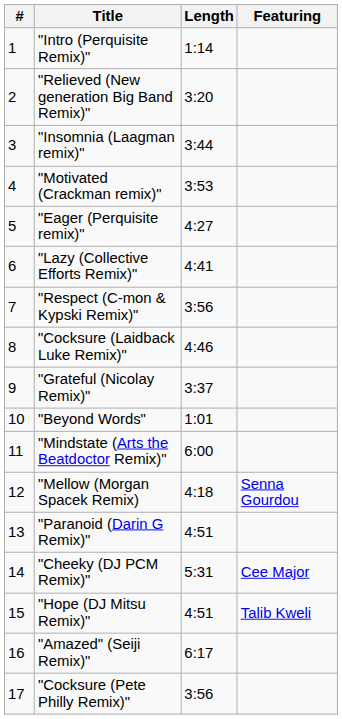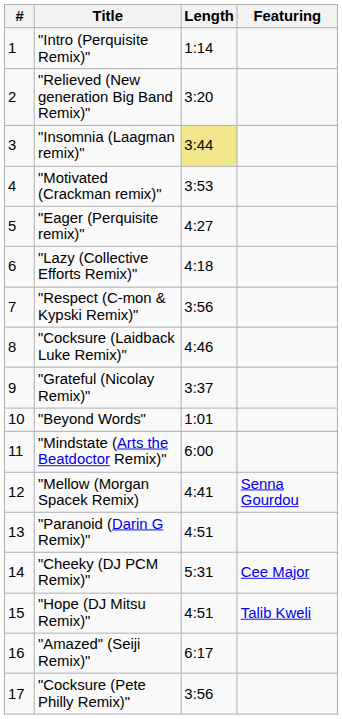"Insomnia (Laagman remix)" | Length: no background -> khaki background
"Lazy (Collective Efforts Remix)" | Length: 4:41 -> 4:18
"Mellow (Morgan Spacek Remix) | Length: 4:18 -> 4:41
